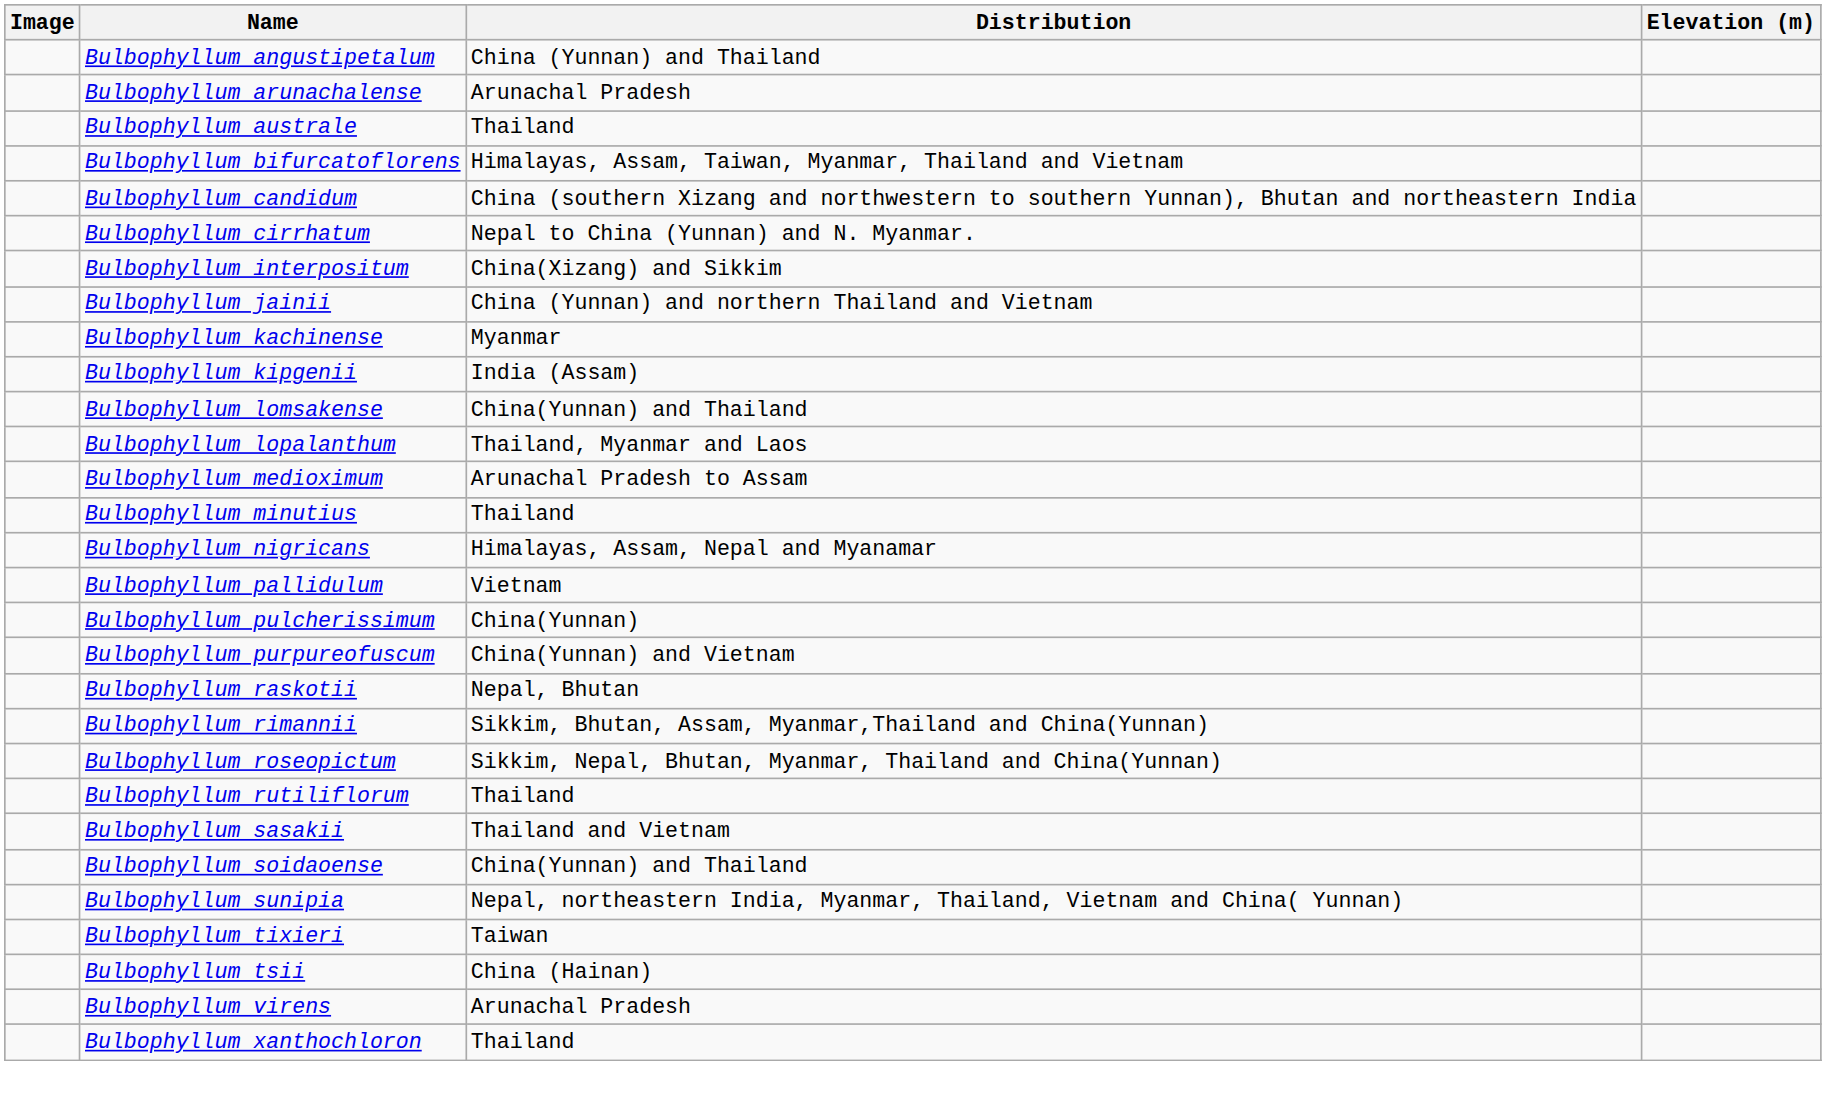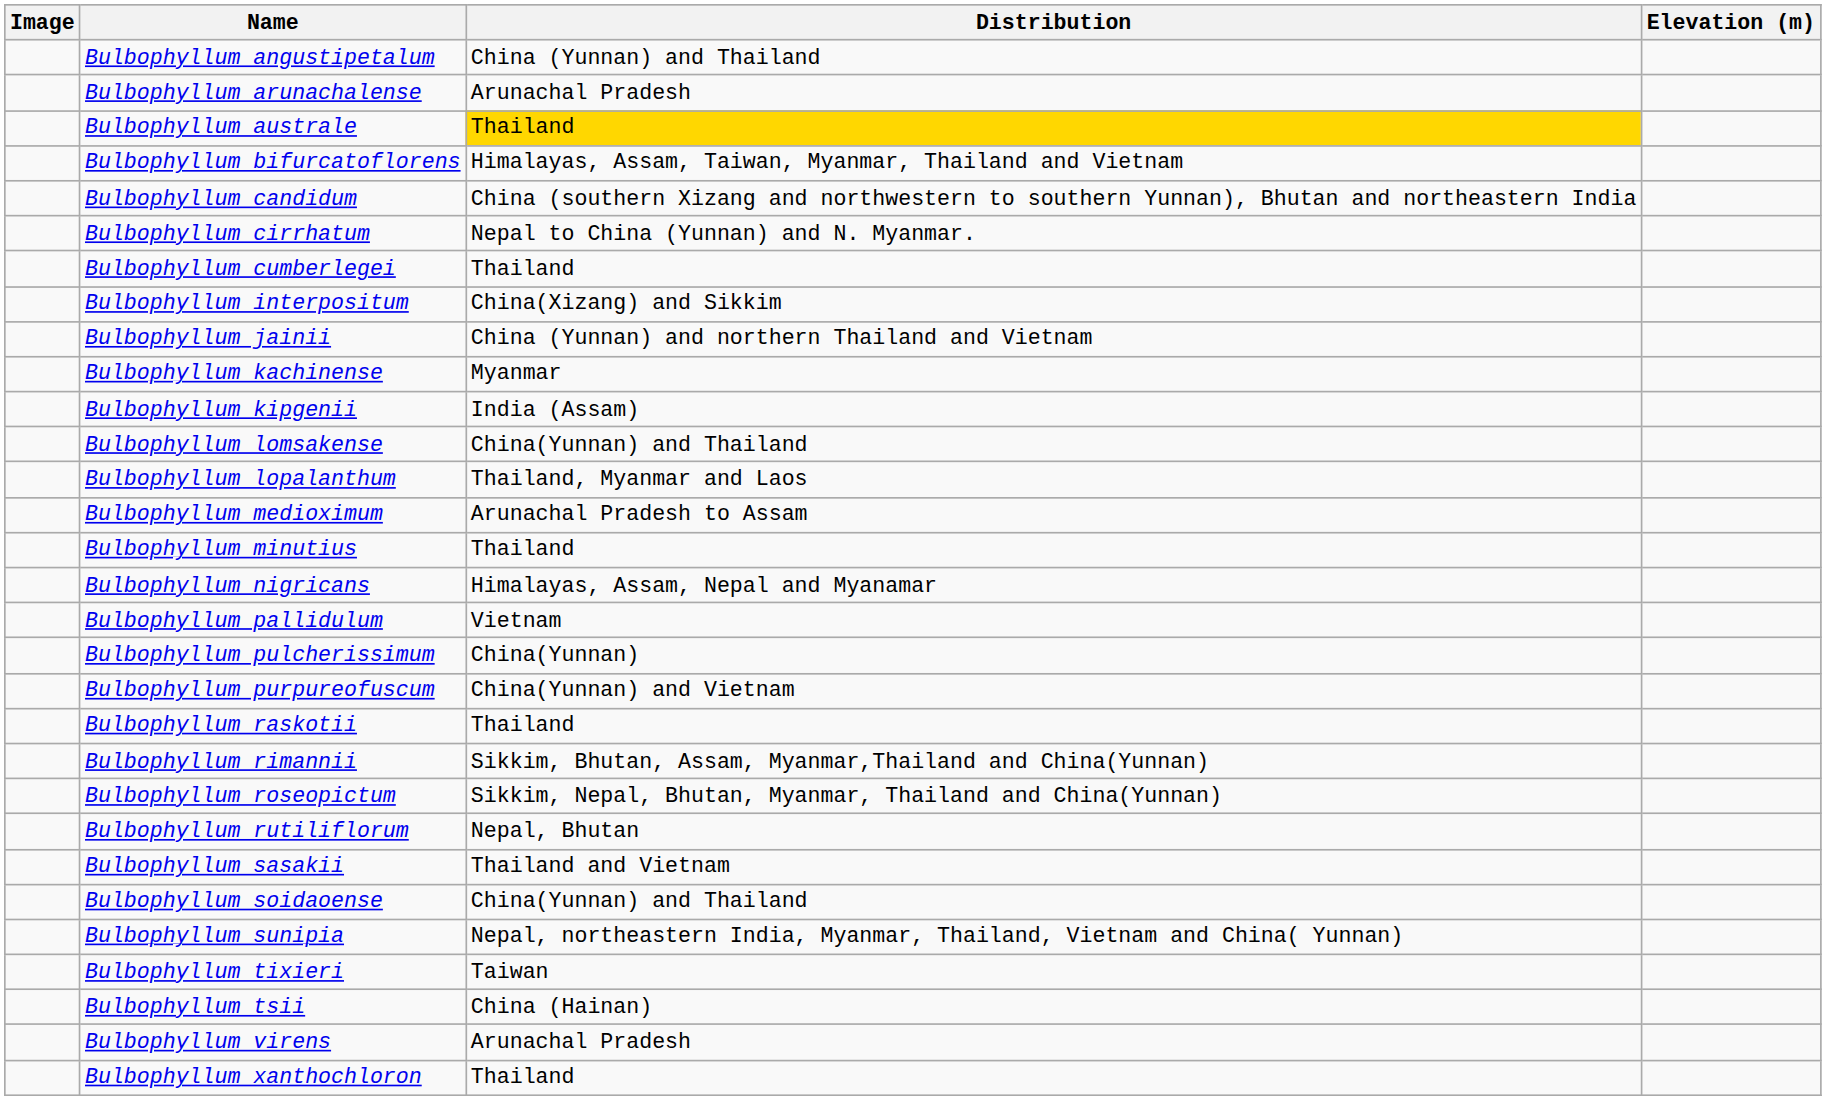Bulbophyllum australe | Distribution: no background -> gold background
+ row: Bulbophyllum cumberlegei | Thailand
Bulbophyllum raskotii | Distribution: Nepal, Bhutan -> Thailand
Bulbophyllum rutiliflorum | Distribution: Thailand -> Nepal, Bhutan
